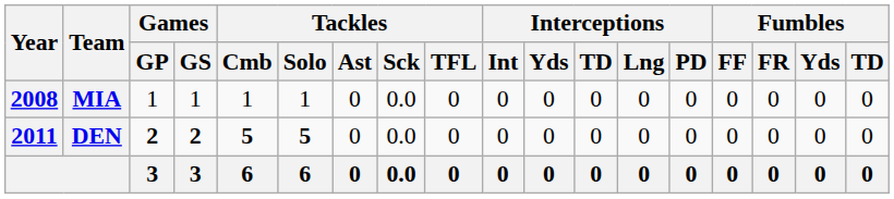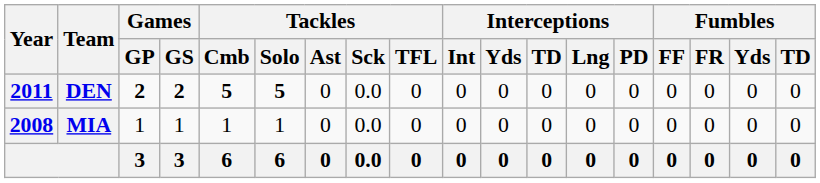rows swapped: MIA <-> DEN
